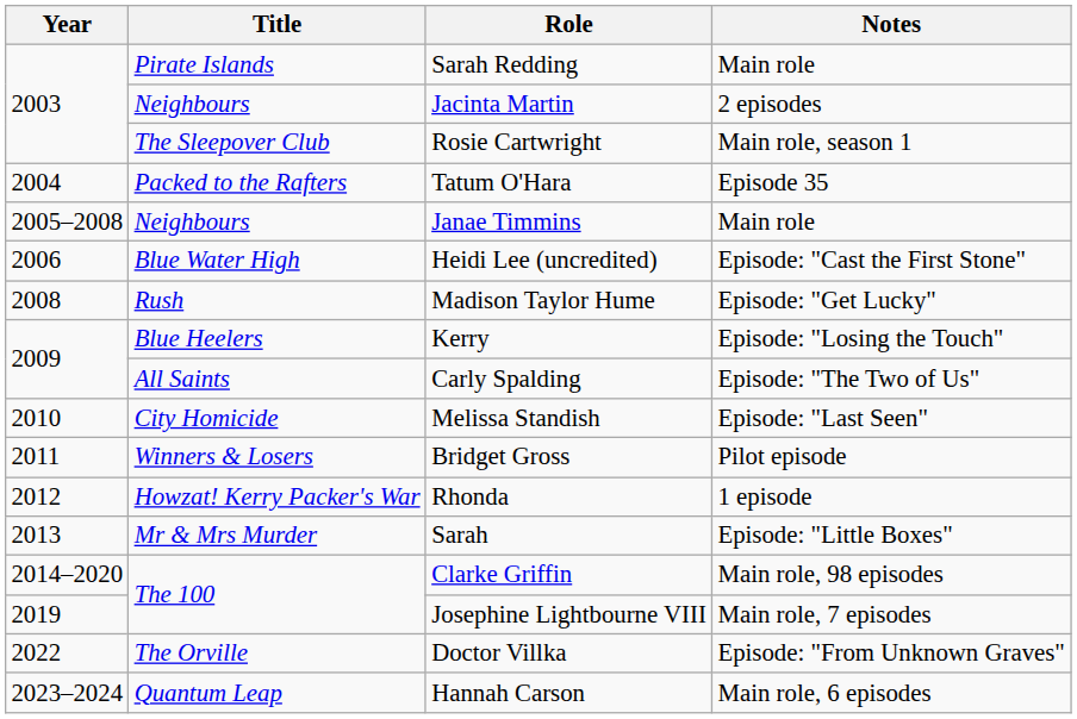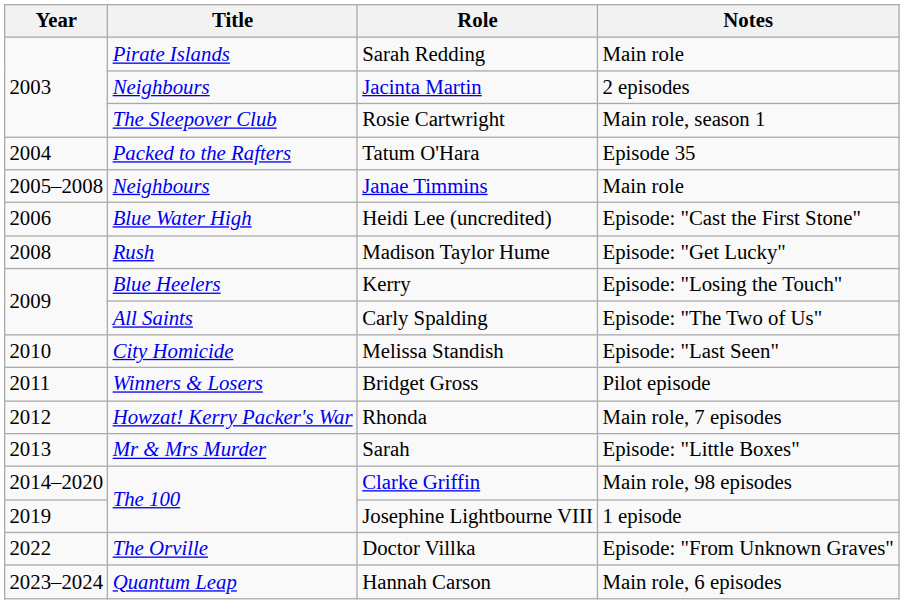Rhonda | Notes: 1 episode -> Main role, 7 episodes
Josephine Lightbourne VIII | Notes: Main role, 7 episodes -> 1 episode
